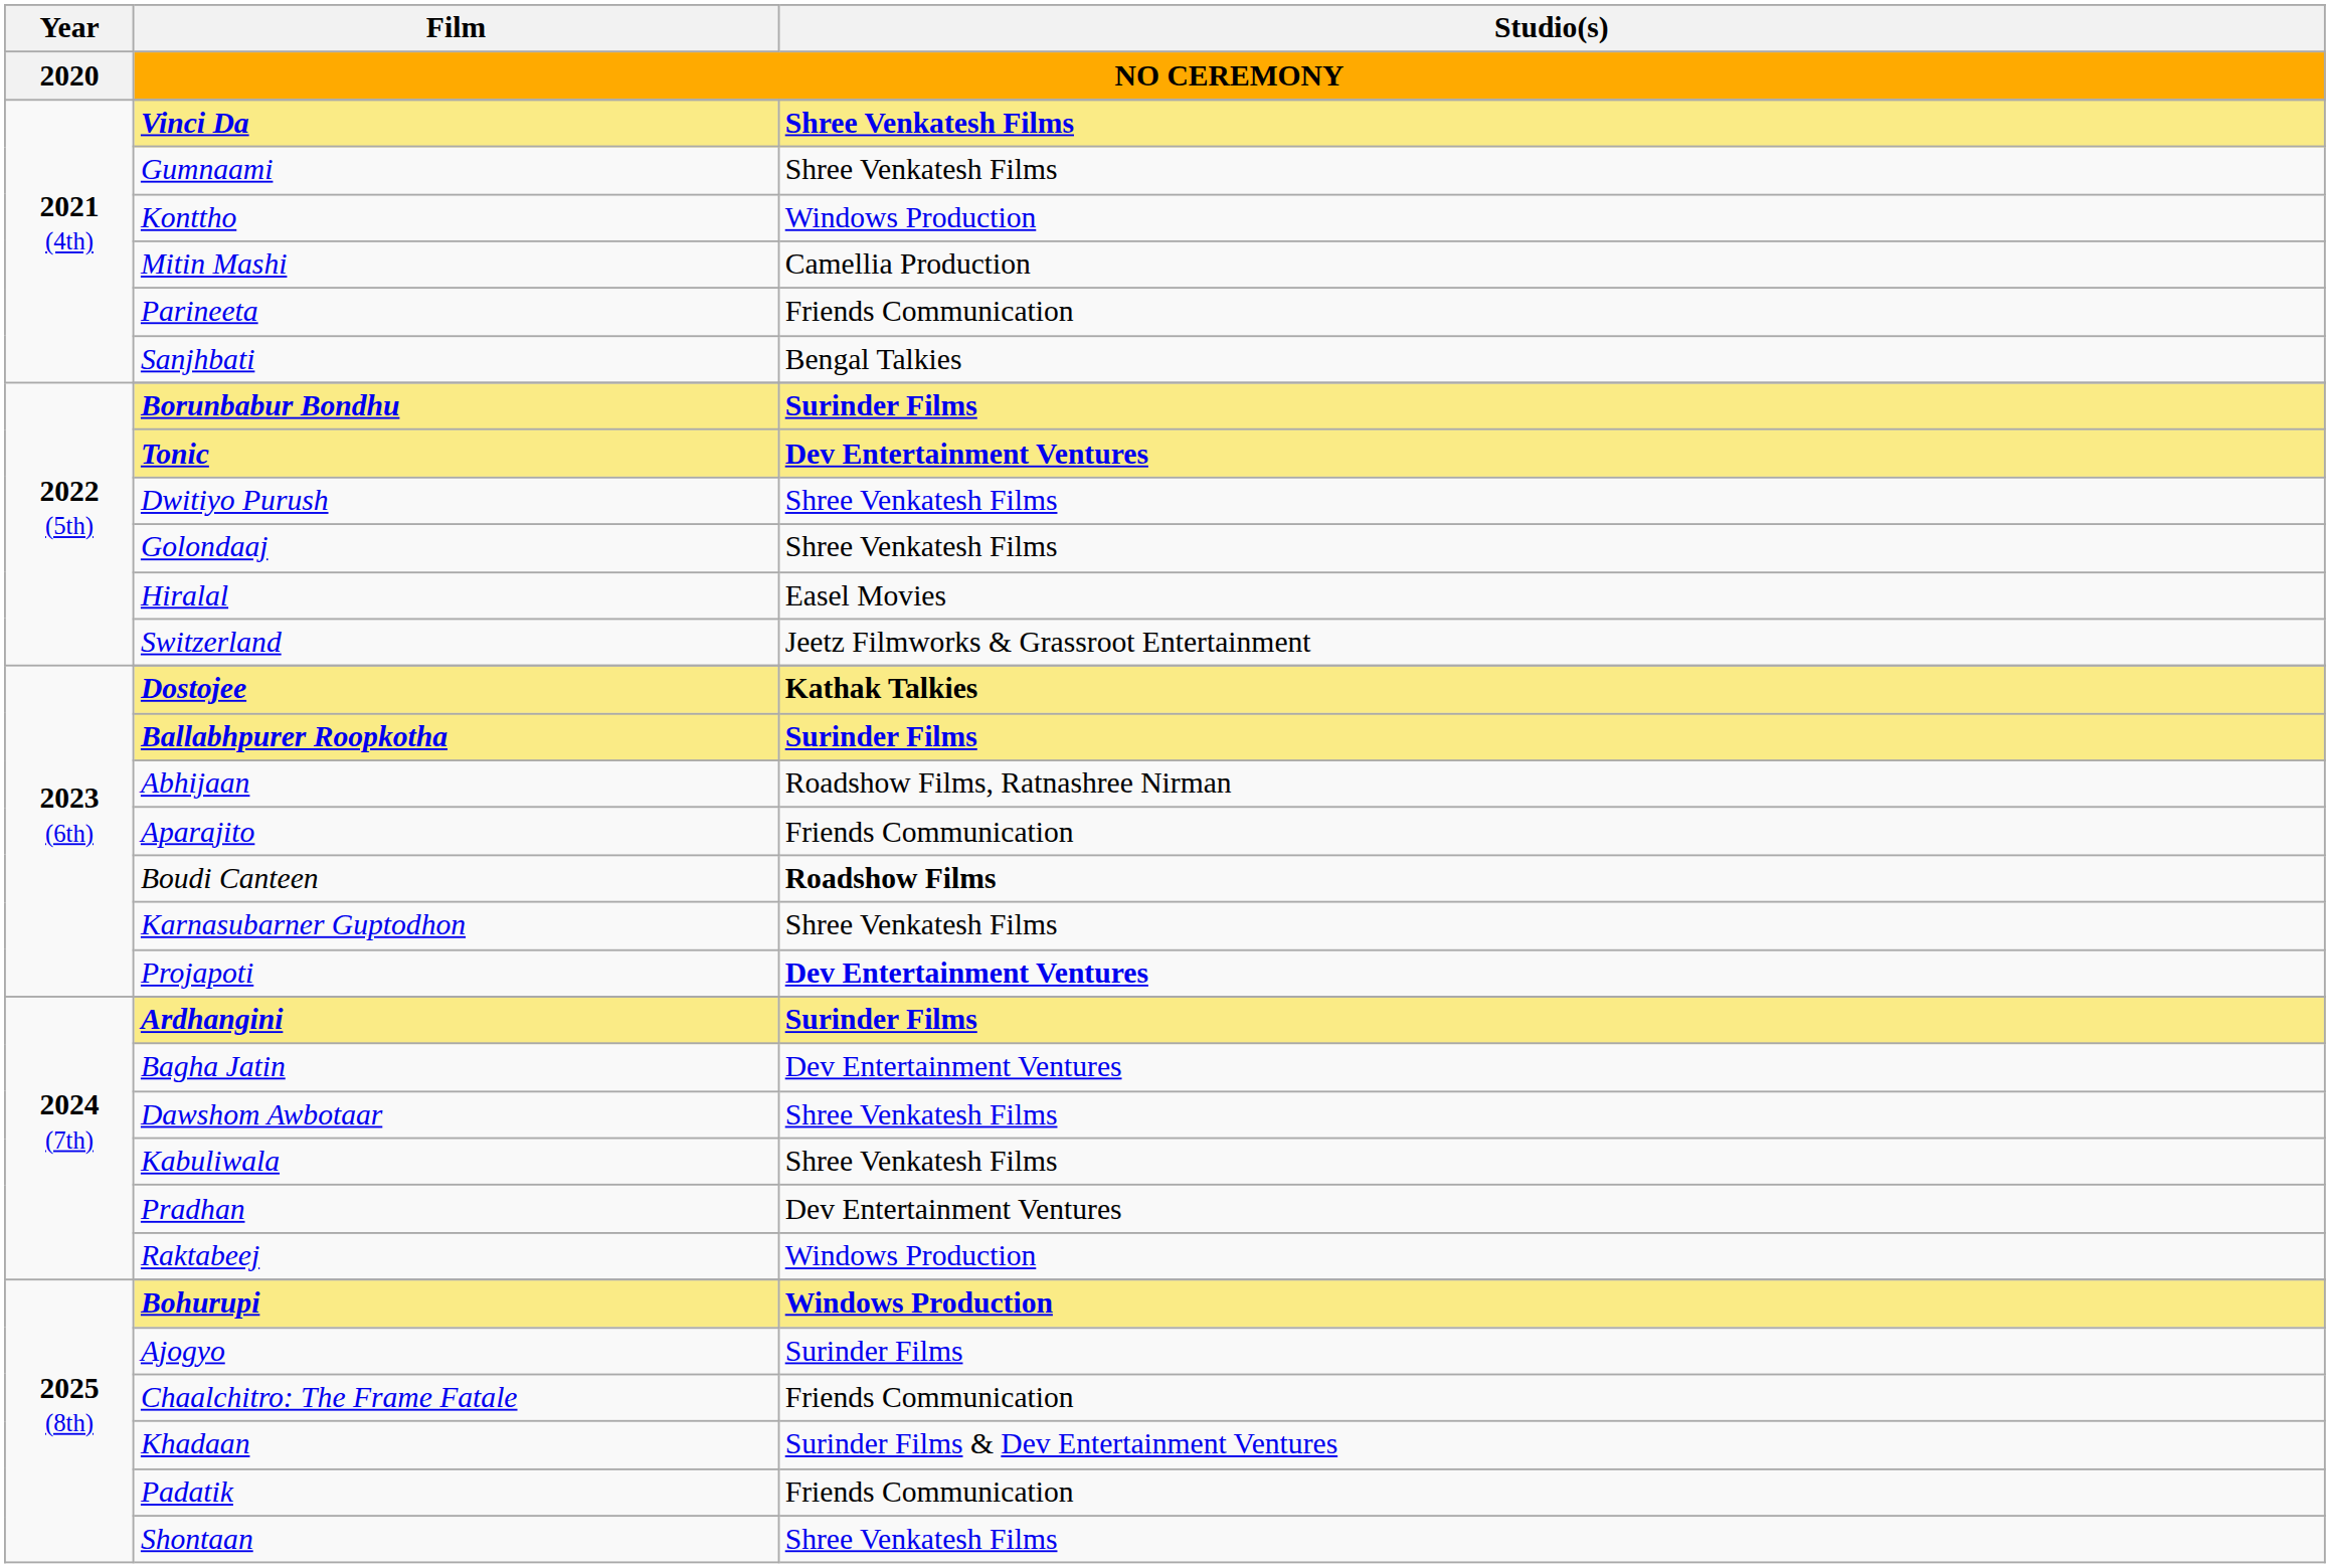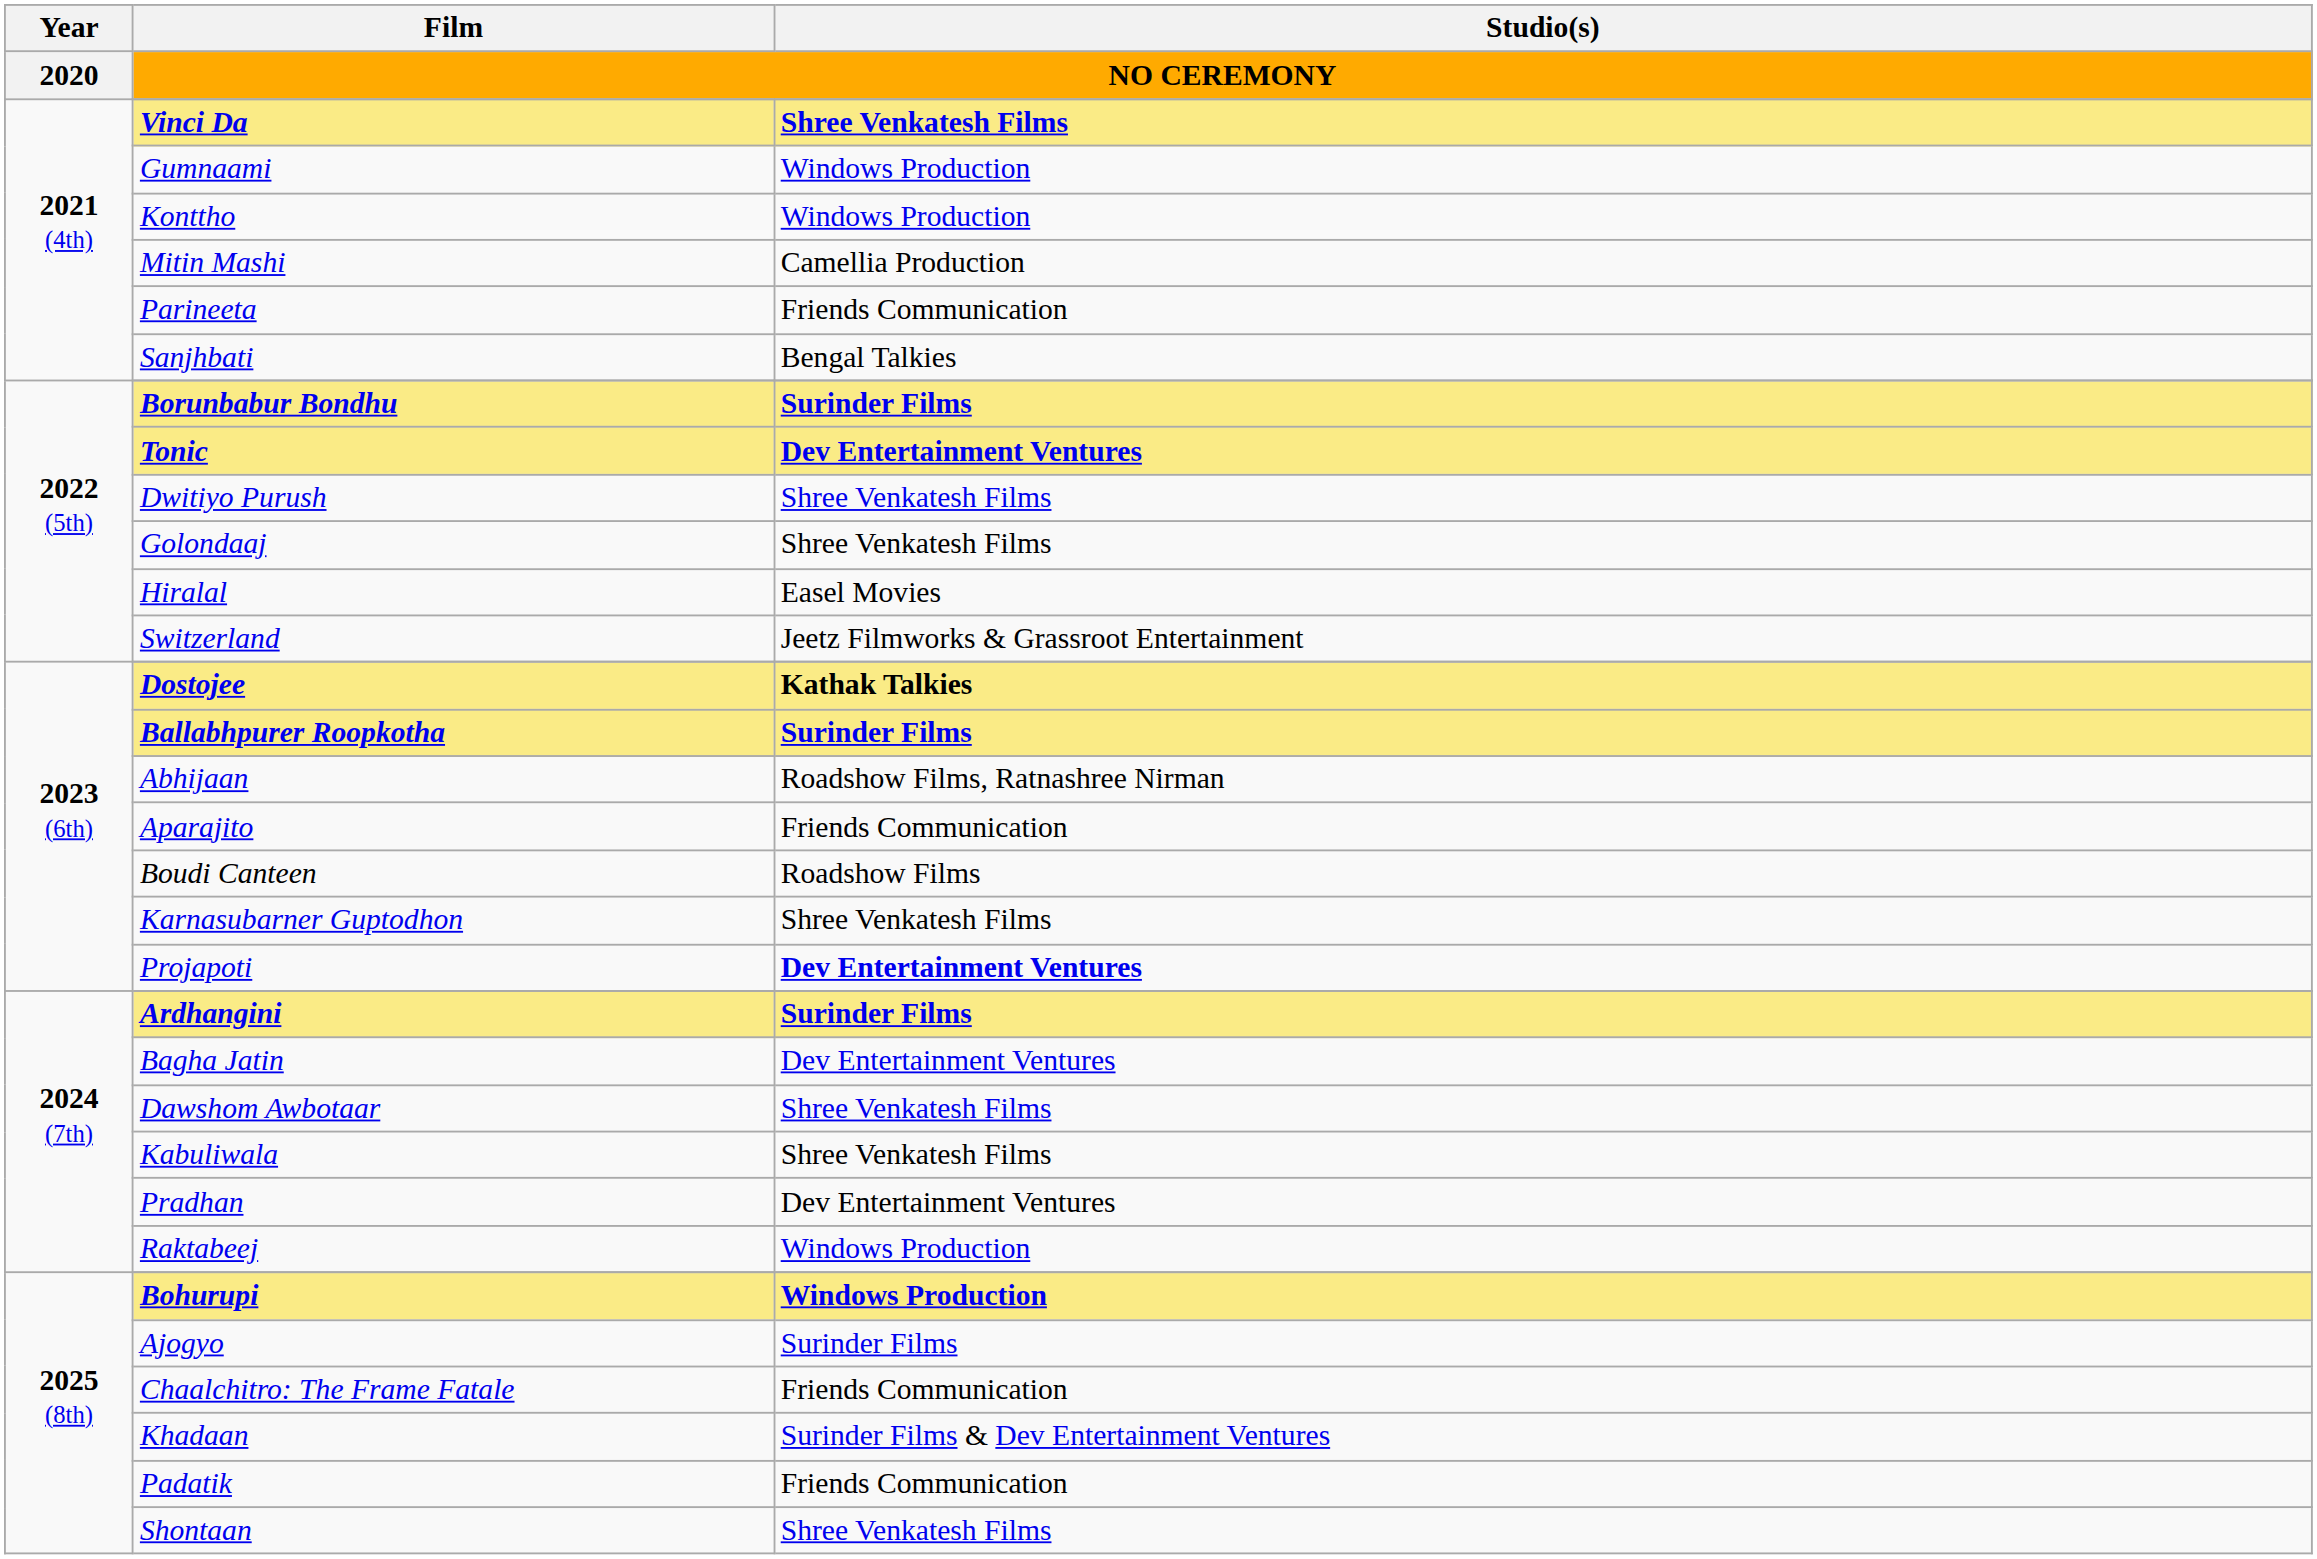Gumnaami | Studio(s): Shree Venkatesh Films -> Windows Production
Boudi Canteen | Studio(s): bold -> normal
